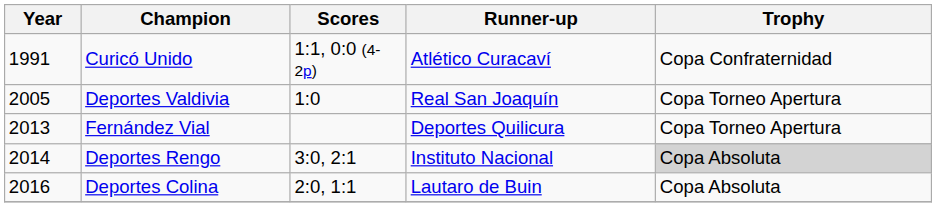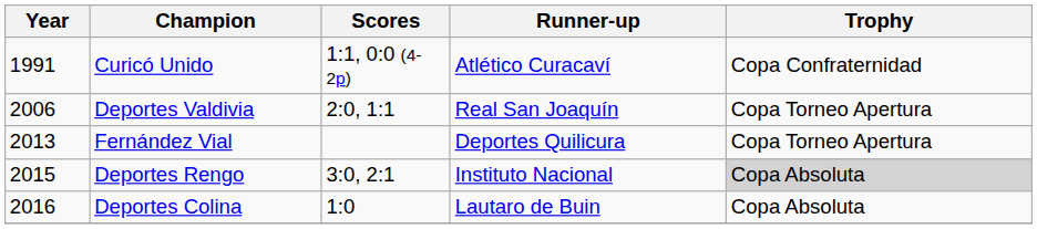Deportes Valdivia | Year: 2005 -> 2006
Deportes Valdivia | Scores: 1:0 -> 2:0, 1:1
Deportes Rengo | Year: 2014 -> 2015
Deportes Colina | Scores: 2:0, 1:1 -> 1:0
